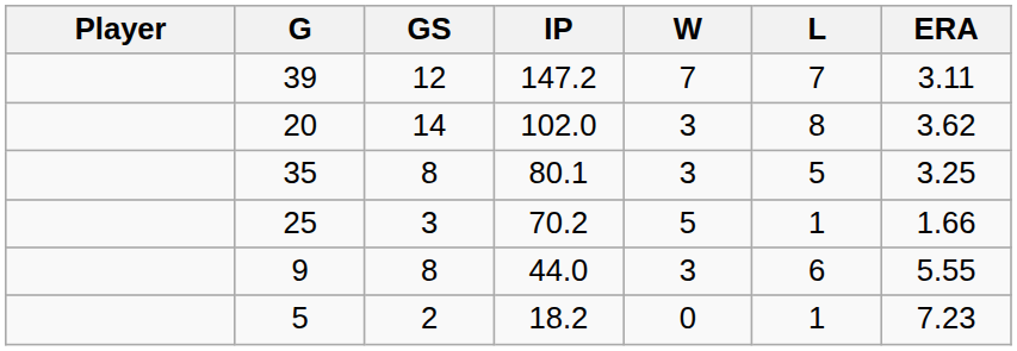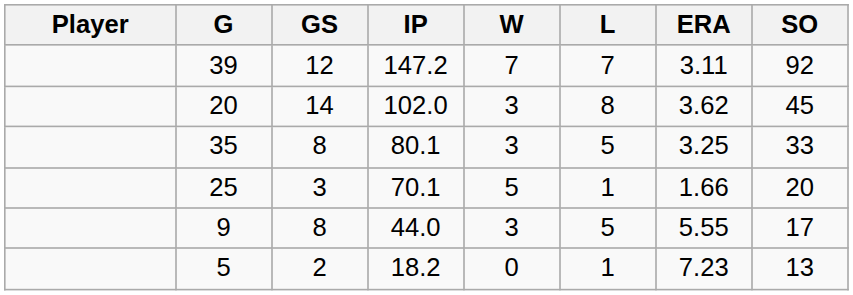+ column: SO | 92 | 45 | 33 | 20 | 17 | 13
25 | IP: 70.2 -> 70.1
9 | L: 6 -> 5
